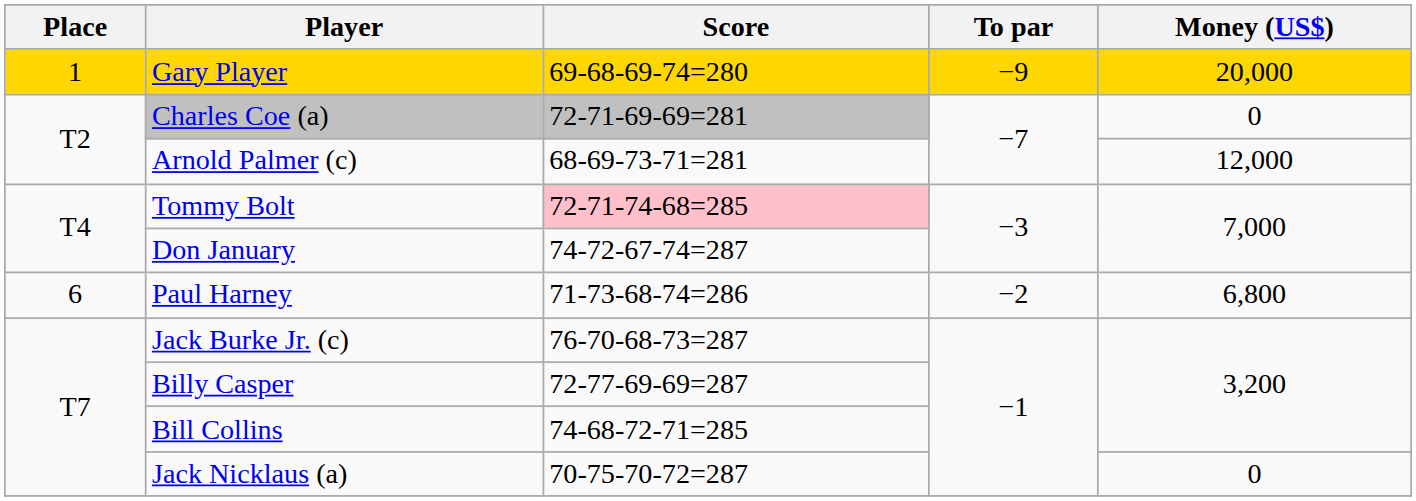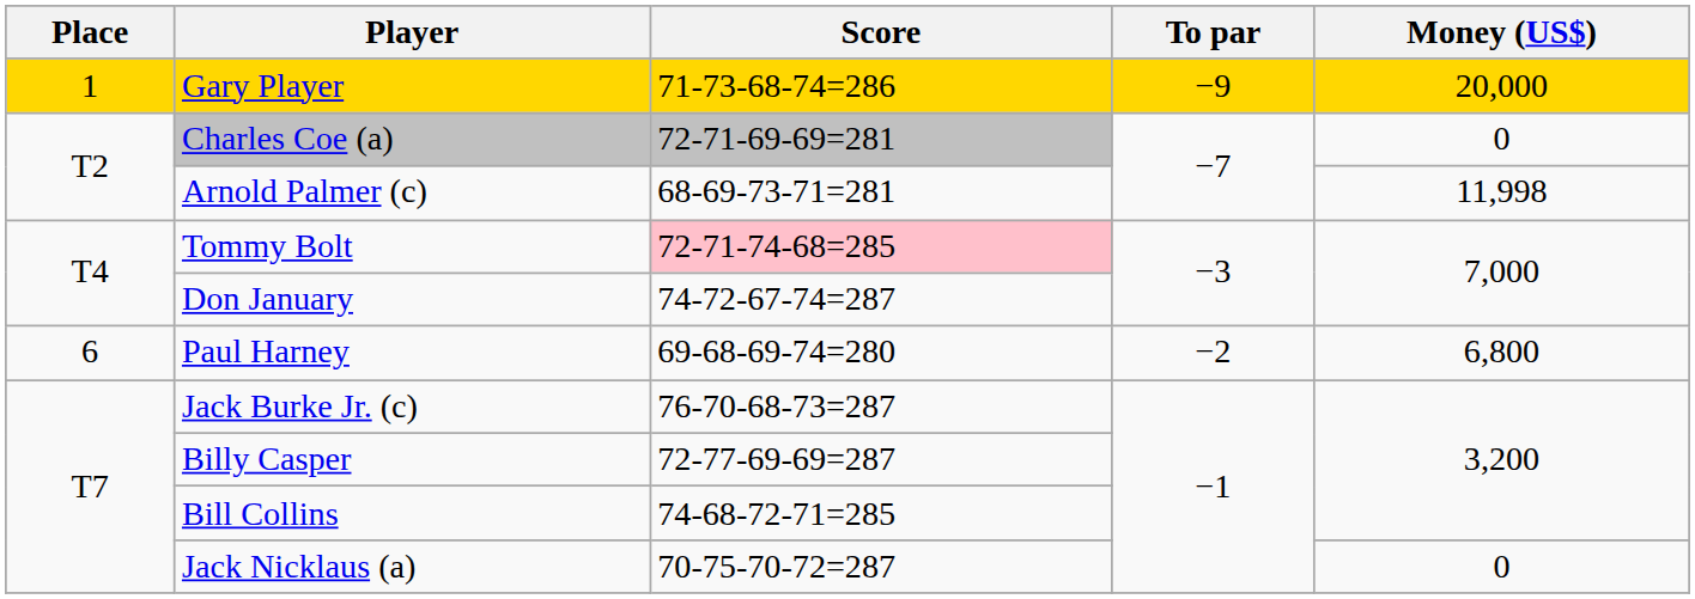Gary Player | Score: 69-68-69-74=280 -> 71-73-68-74=286
Arnold Palmer (c) | Money (US$): 12,000 -> 11,998
Paul Harney | Score: 71-73-68-74=286 -> 69-68-69-74=280
